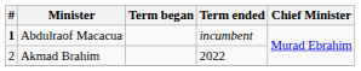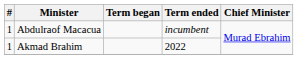Abdulraof Macacua | #: bold -> normal
Akmad Brahim | #: 2 -> 1
